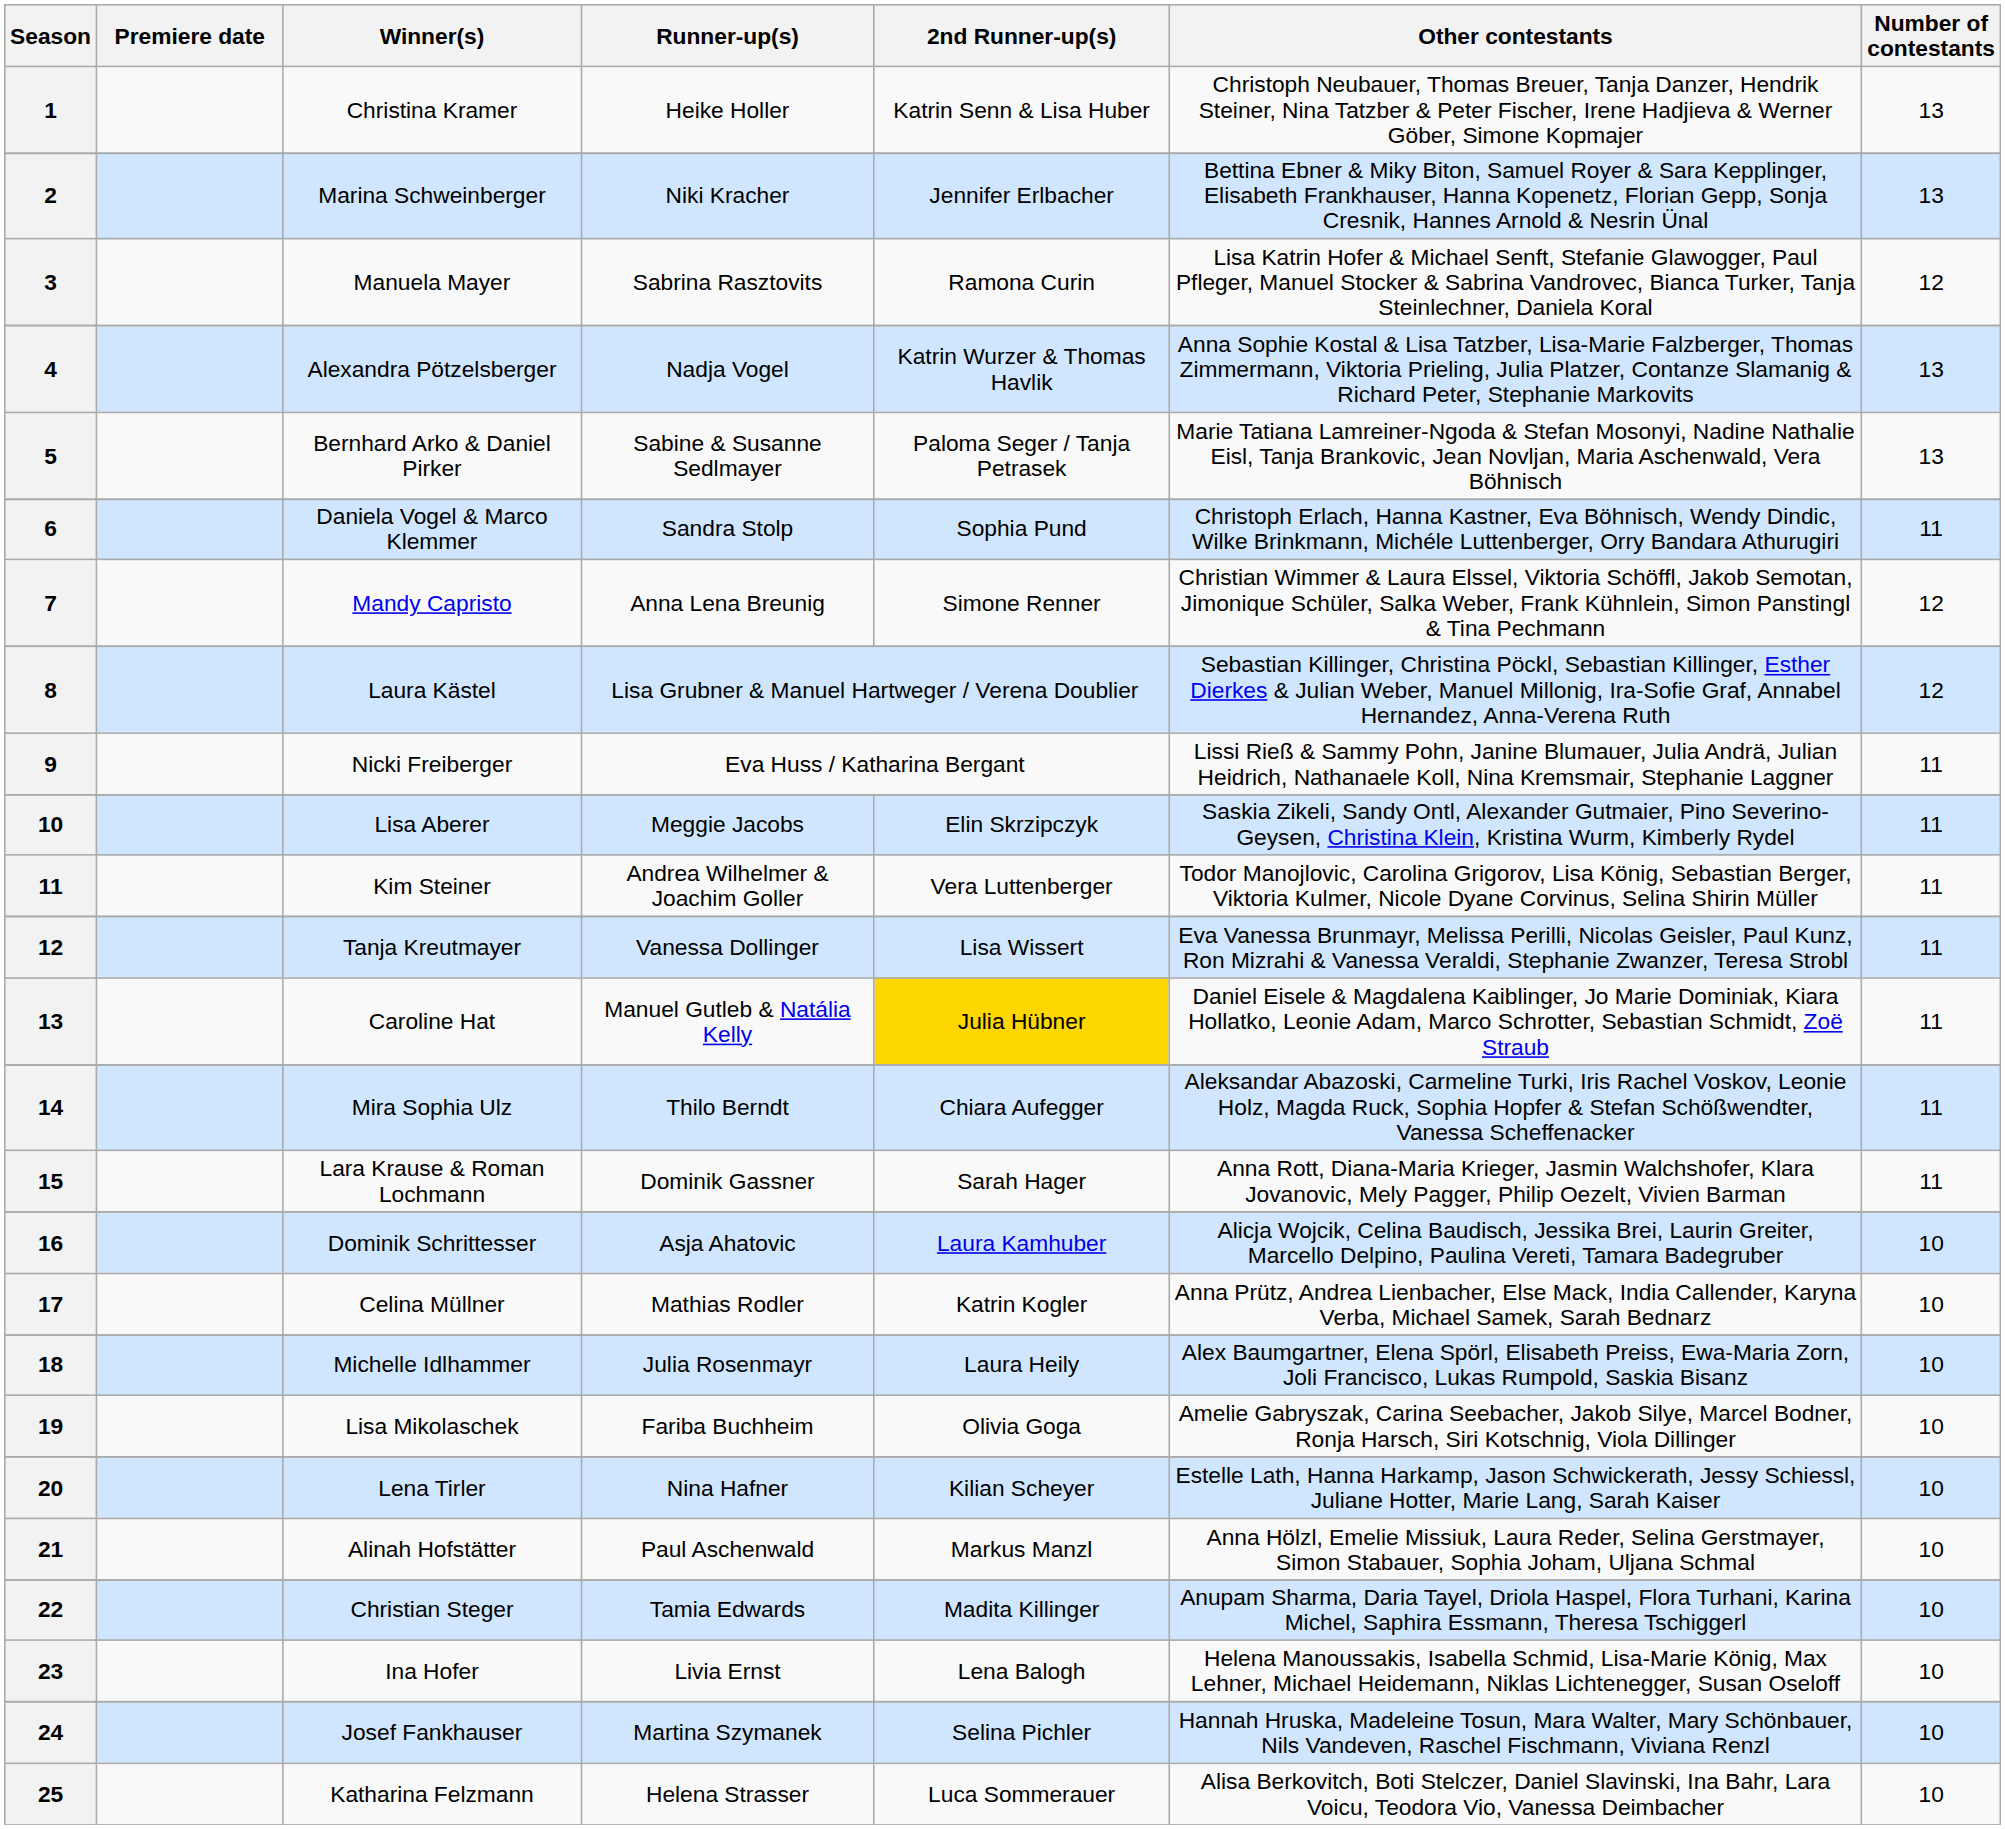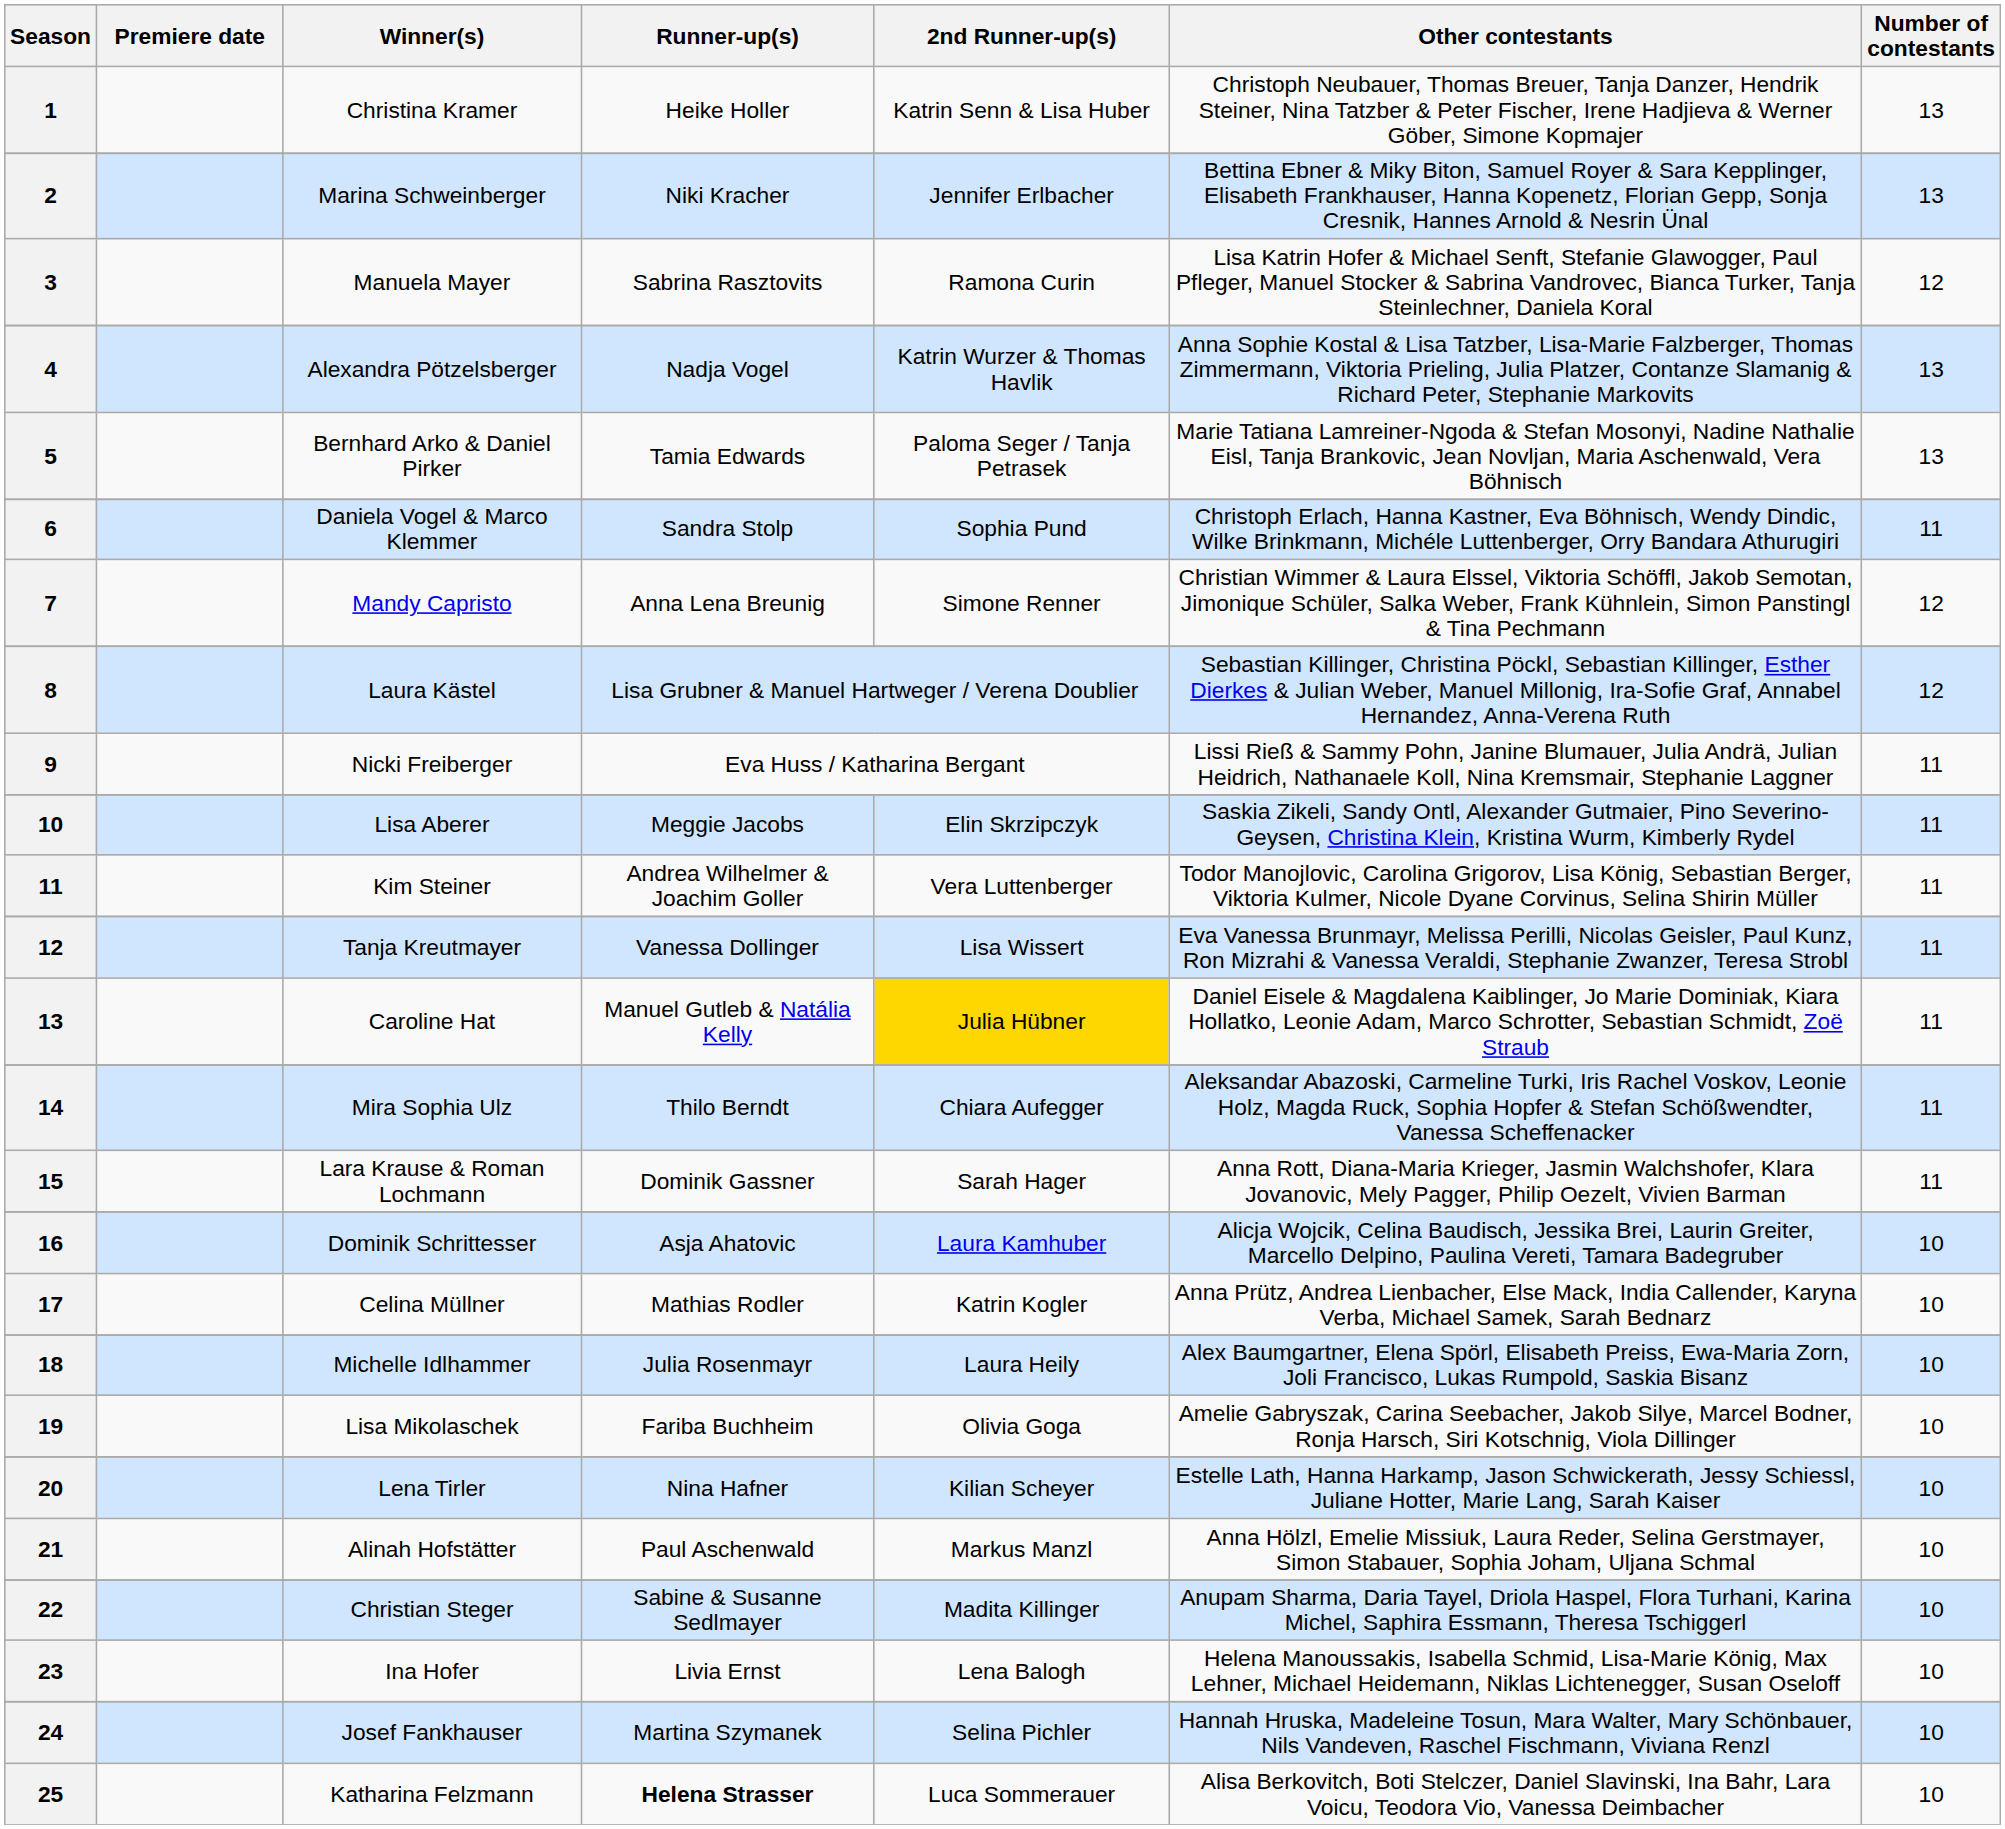Bernhard Arko & Daniel Pirker | Runner-up(s): Sabine & Susanne Sedlmayer -> Tamia Edwards
Christian Steger | Runner-up(s): Tamia Edwards -> Sabine & Susanne Sedlmayer
Katharina Felzmann | Runner-up(s): normal -> bold
